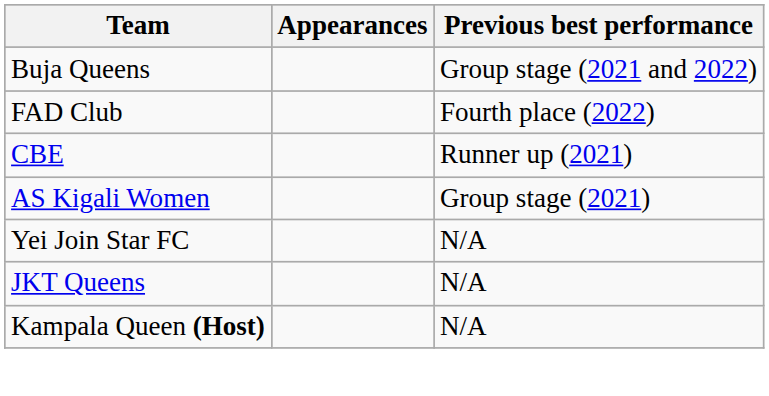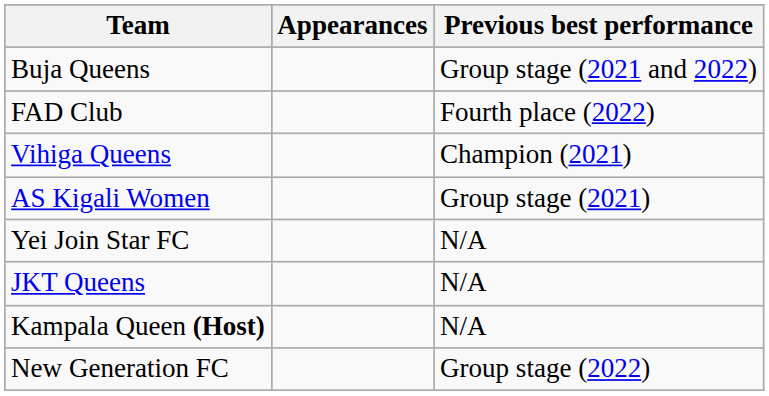- row: CBE | Runner up (2021)
+ row: Vihiga Queens | Champion (2021)
+ row: New Generation FC | Group stage (2022)
